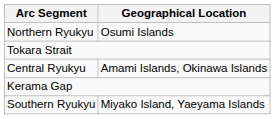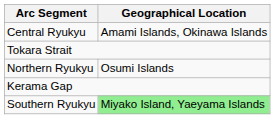rows swapped: Northern Ryukyu <-> Central Ryukyu
Southern Ryukyu | Geographical Location: no background -> lightgreen background
